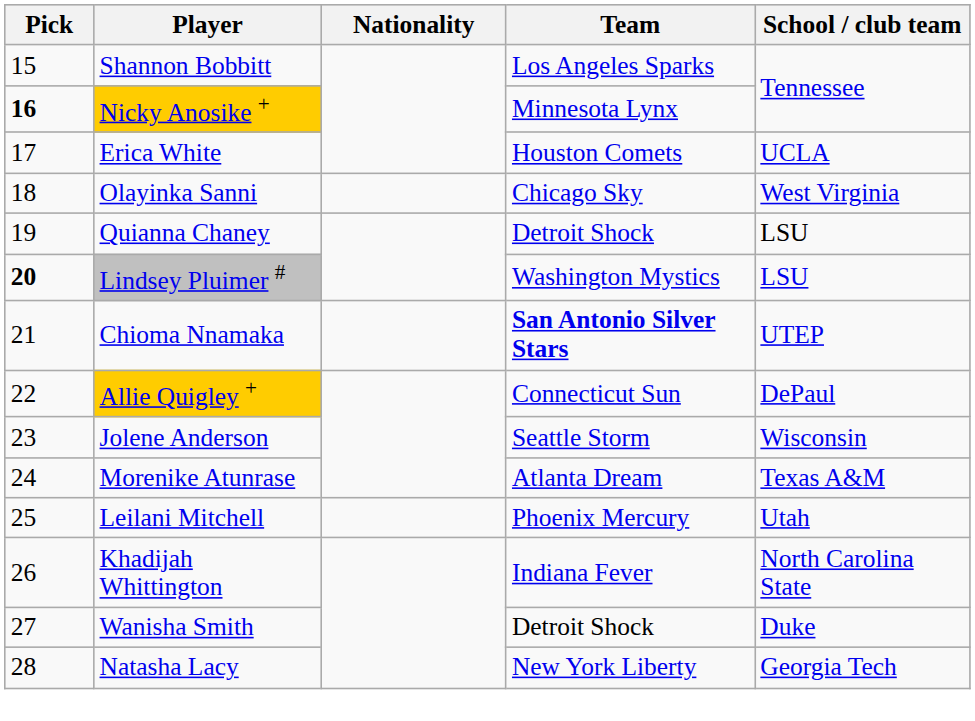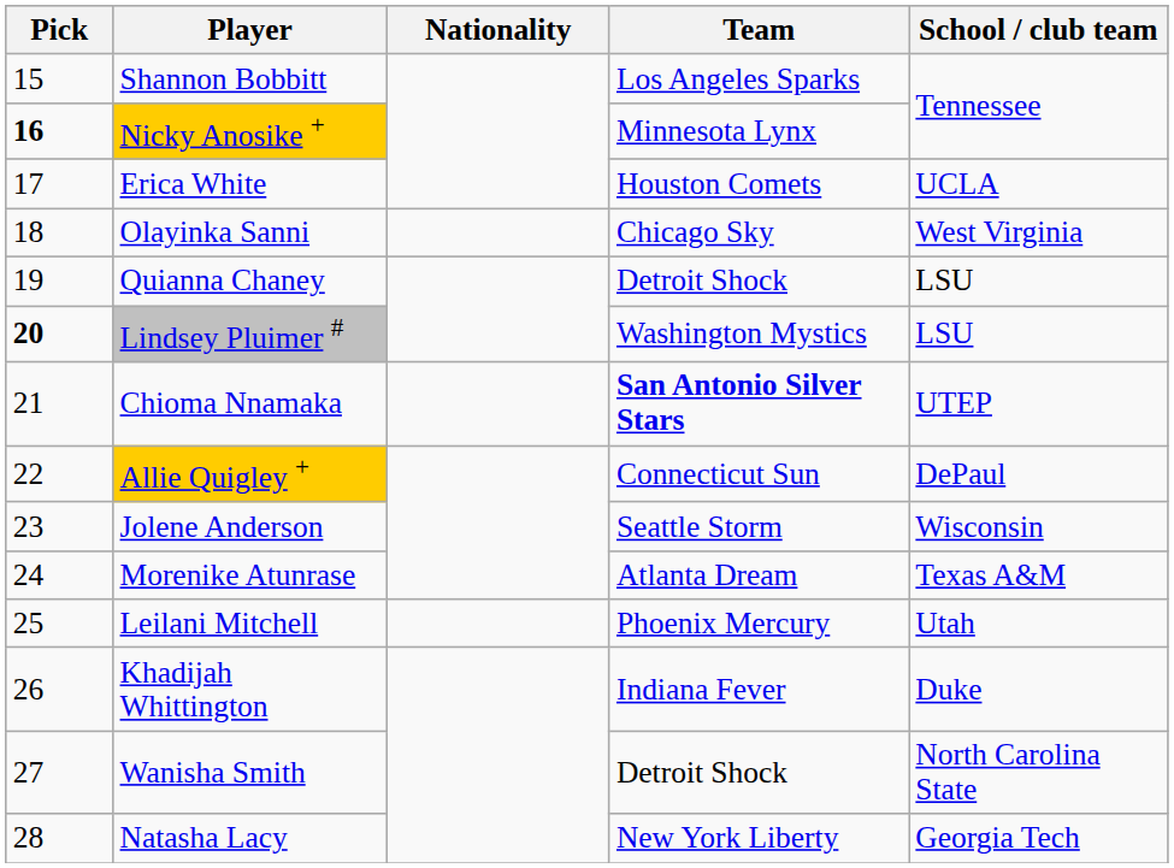Khadijah Whittington | School / club team: North Carolina State -> Duke
Wanisha Smith | School / club team: Duke -> North Carolina State
